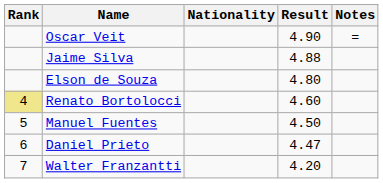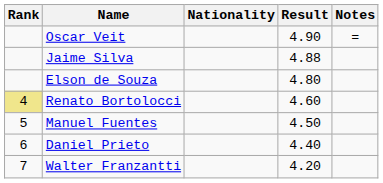Daniel Prieto | Result: 4.47 -> 4.40
